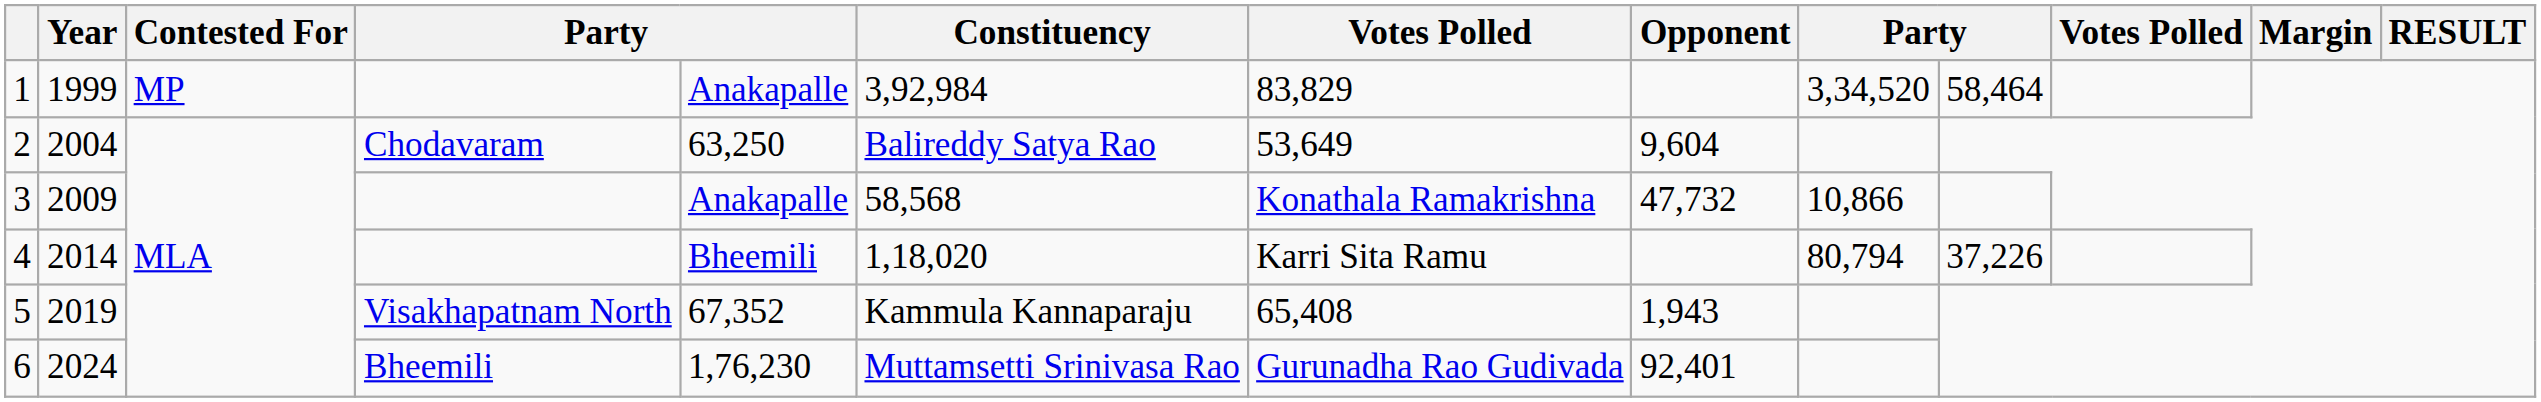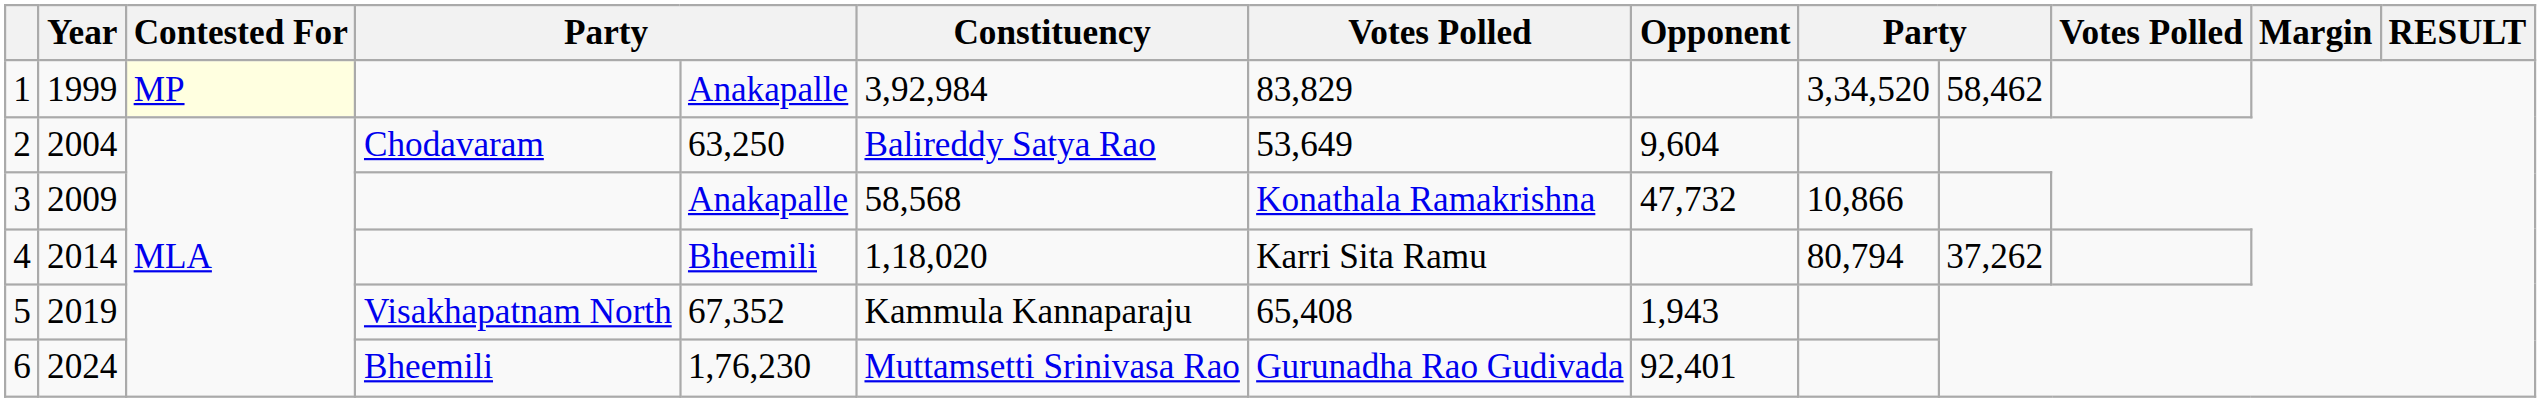1 | Contested For: no background -> lightyellow background
1 | column 10: 58,464 -> 58,462
4 | column 10: 37,226 -> 37,262
